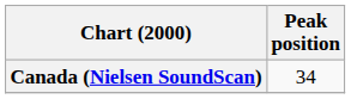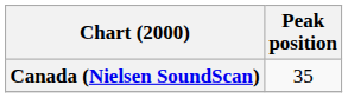Canada (Nielsen SoundScan) | Peak position: 34 -> 35
